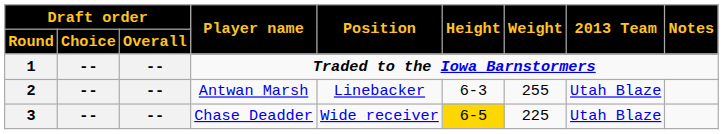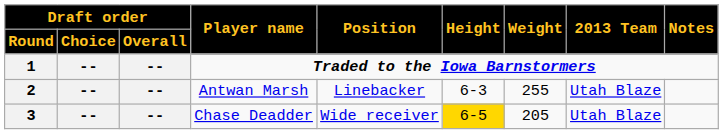3 | Weight: 225 -> 205
